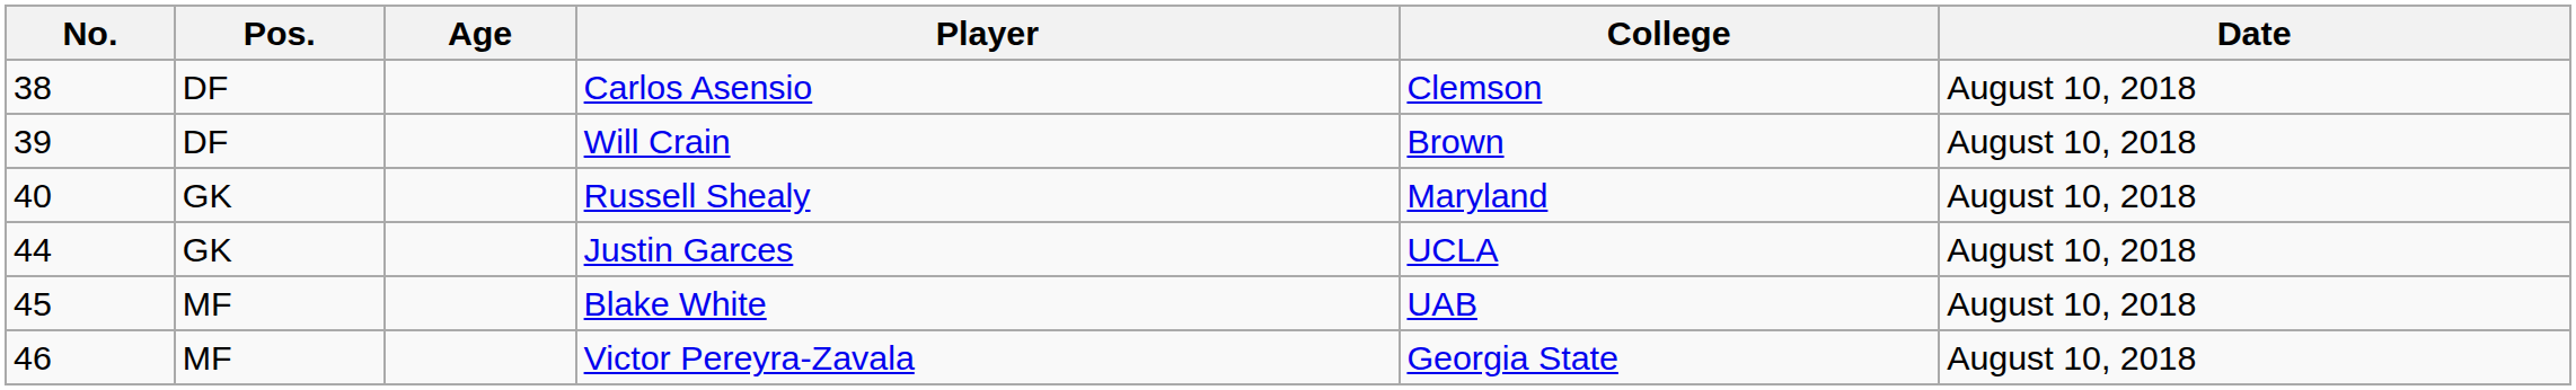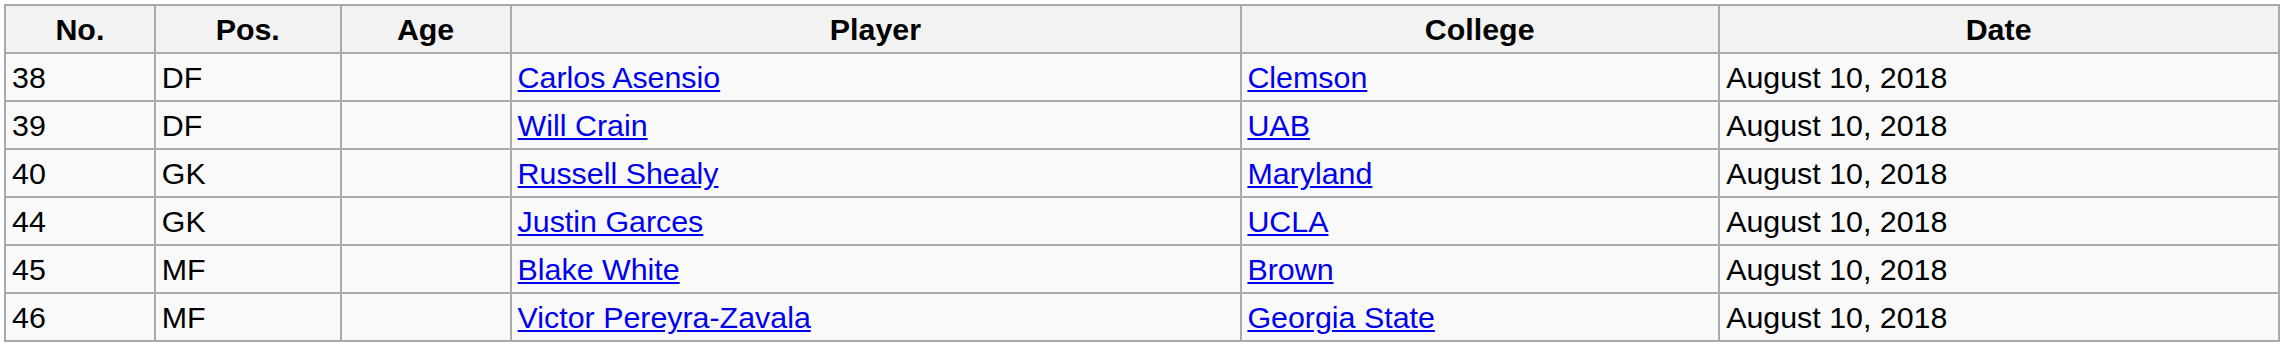Will Crain | College: Brown -> UAB
Blake White | College: UAB -> Brown
